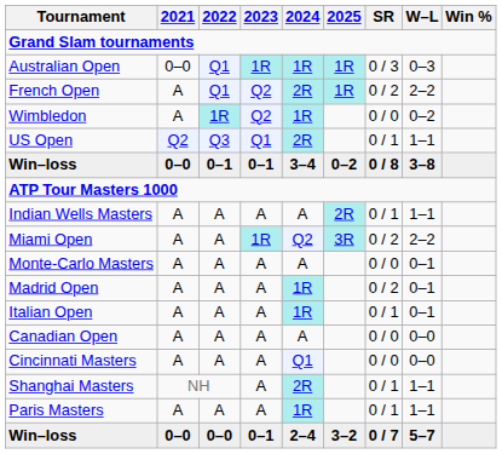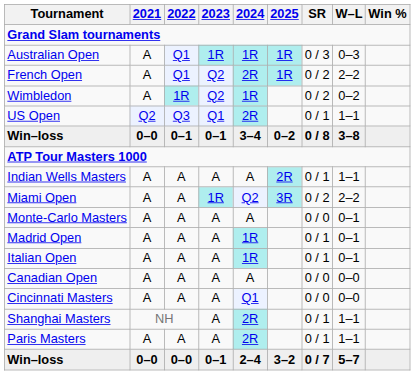Australian Open | 2021: 0–0 -> A
Wimbledon | SR: 0 / 0 -> 0 / 2
Madrid Open | SR: 0 / 2 -> 0 / 1
Paris Masters | 2024: 1R -> 2R
